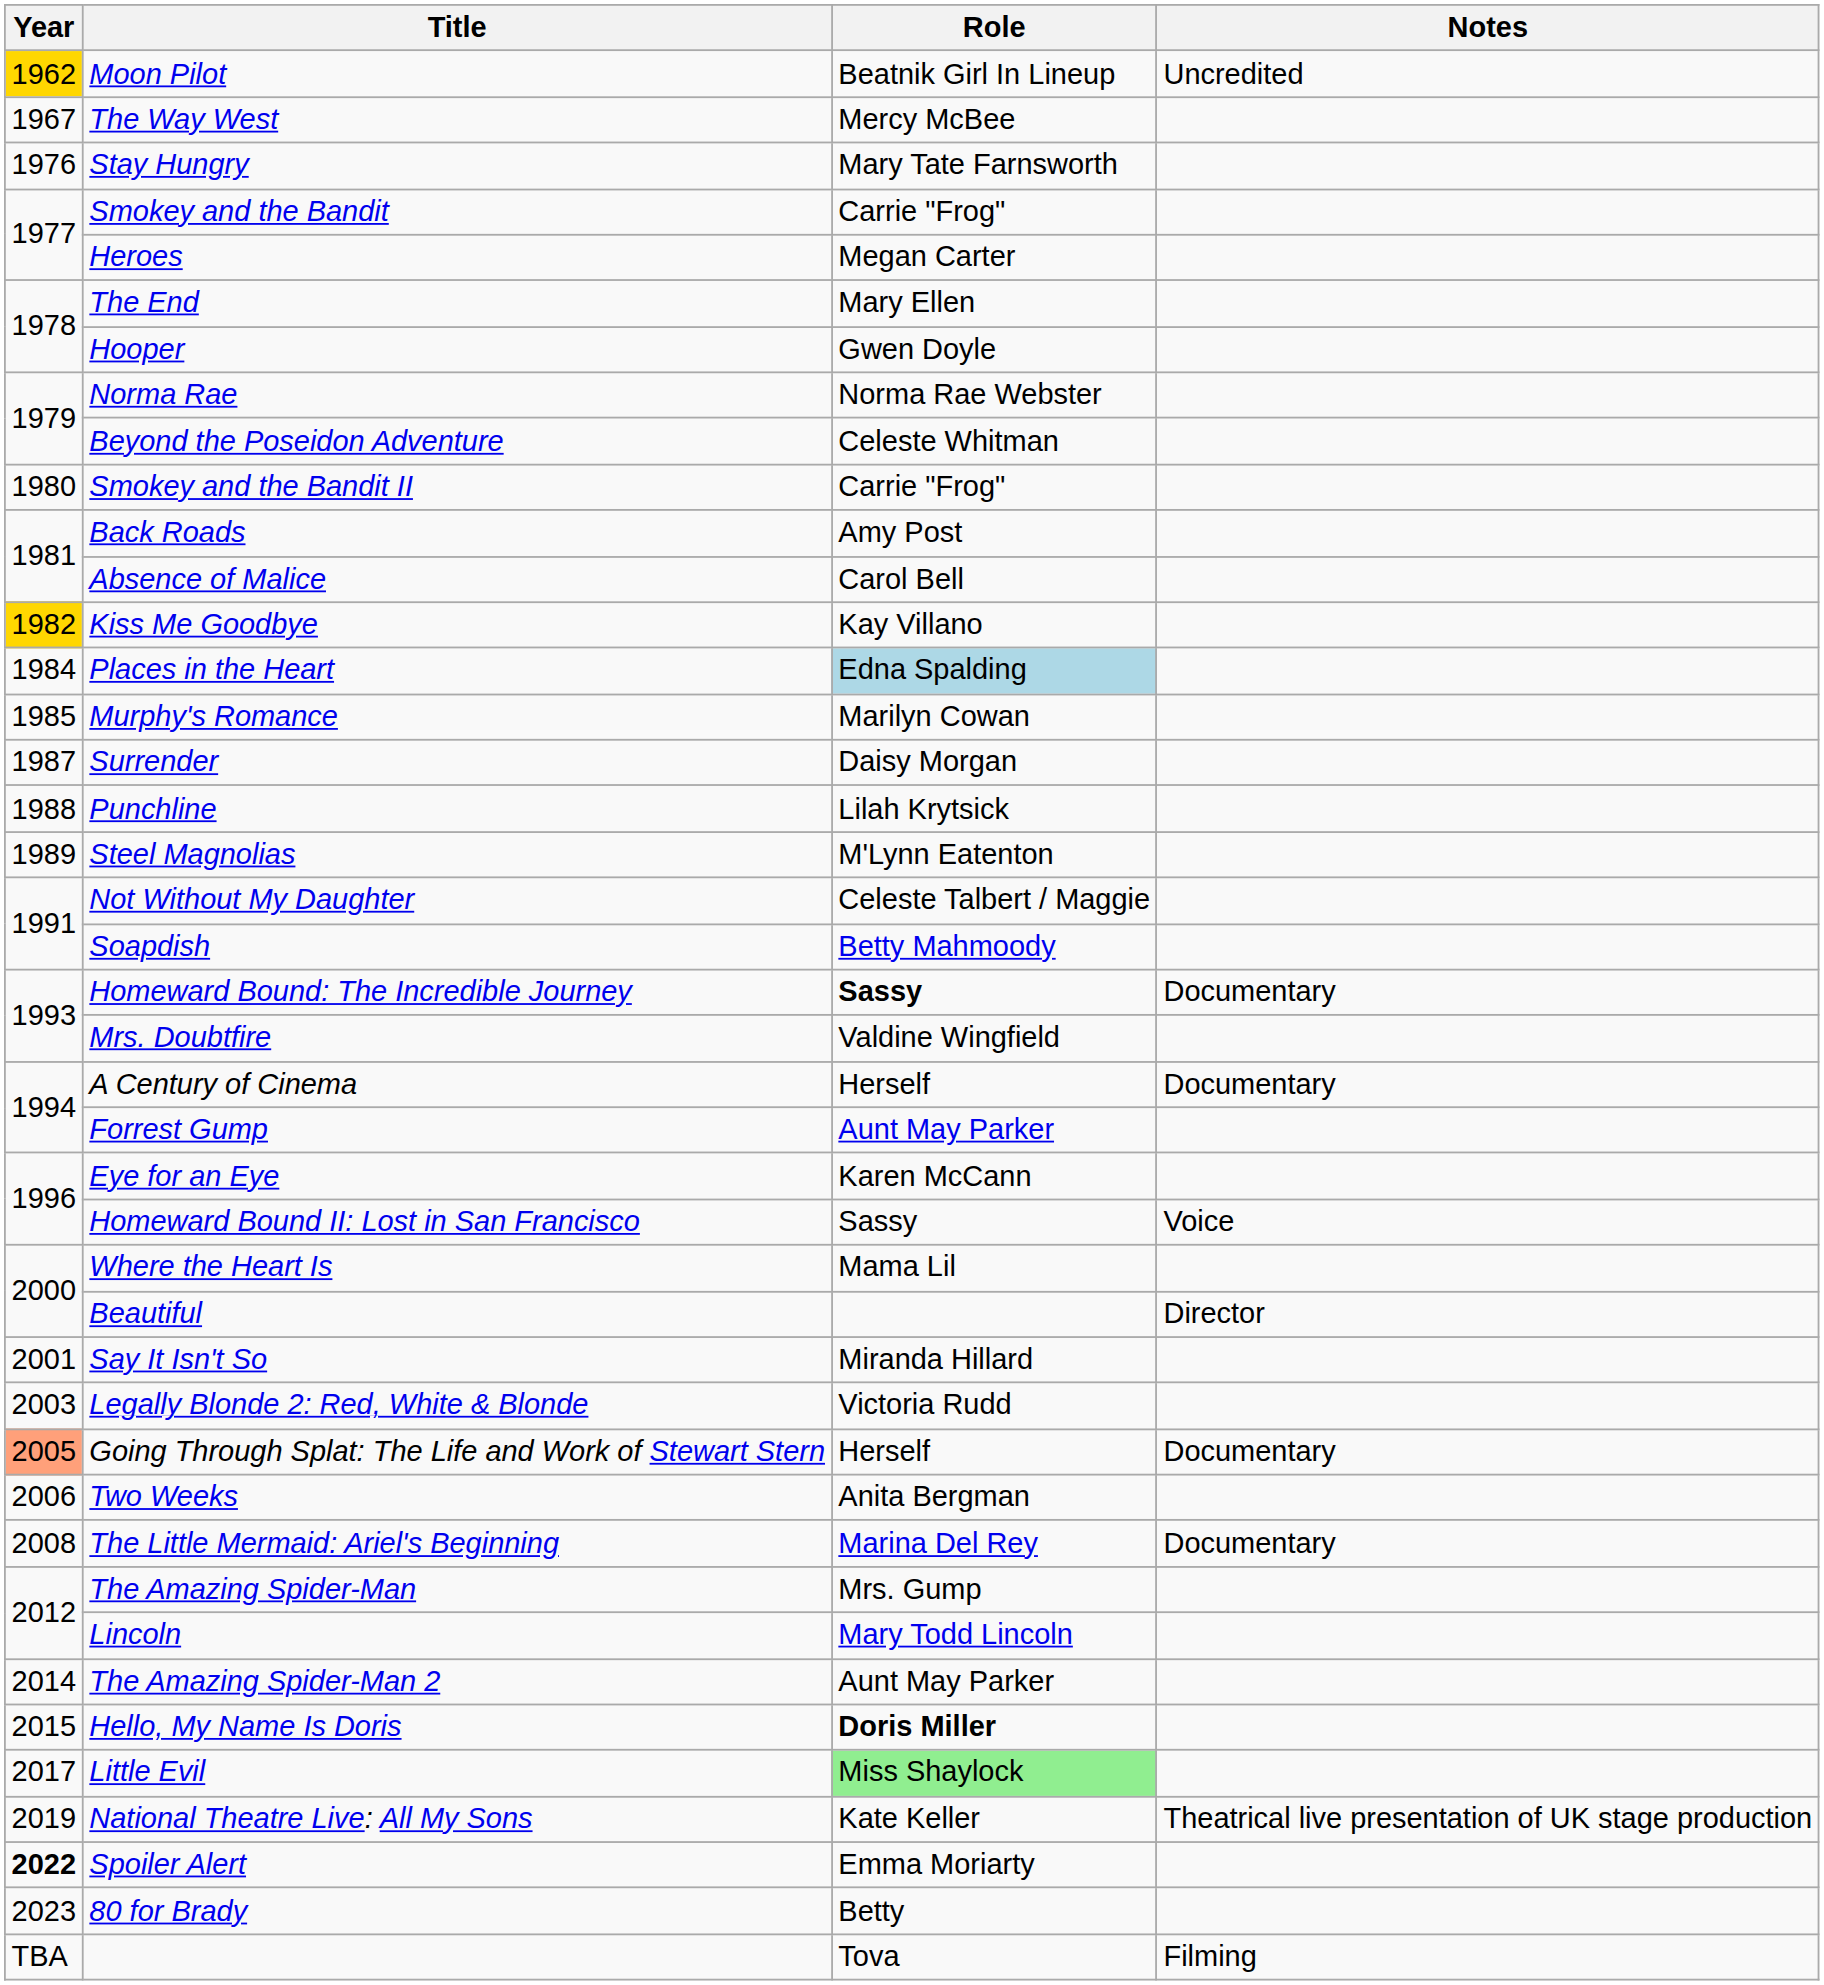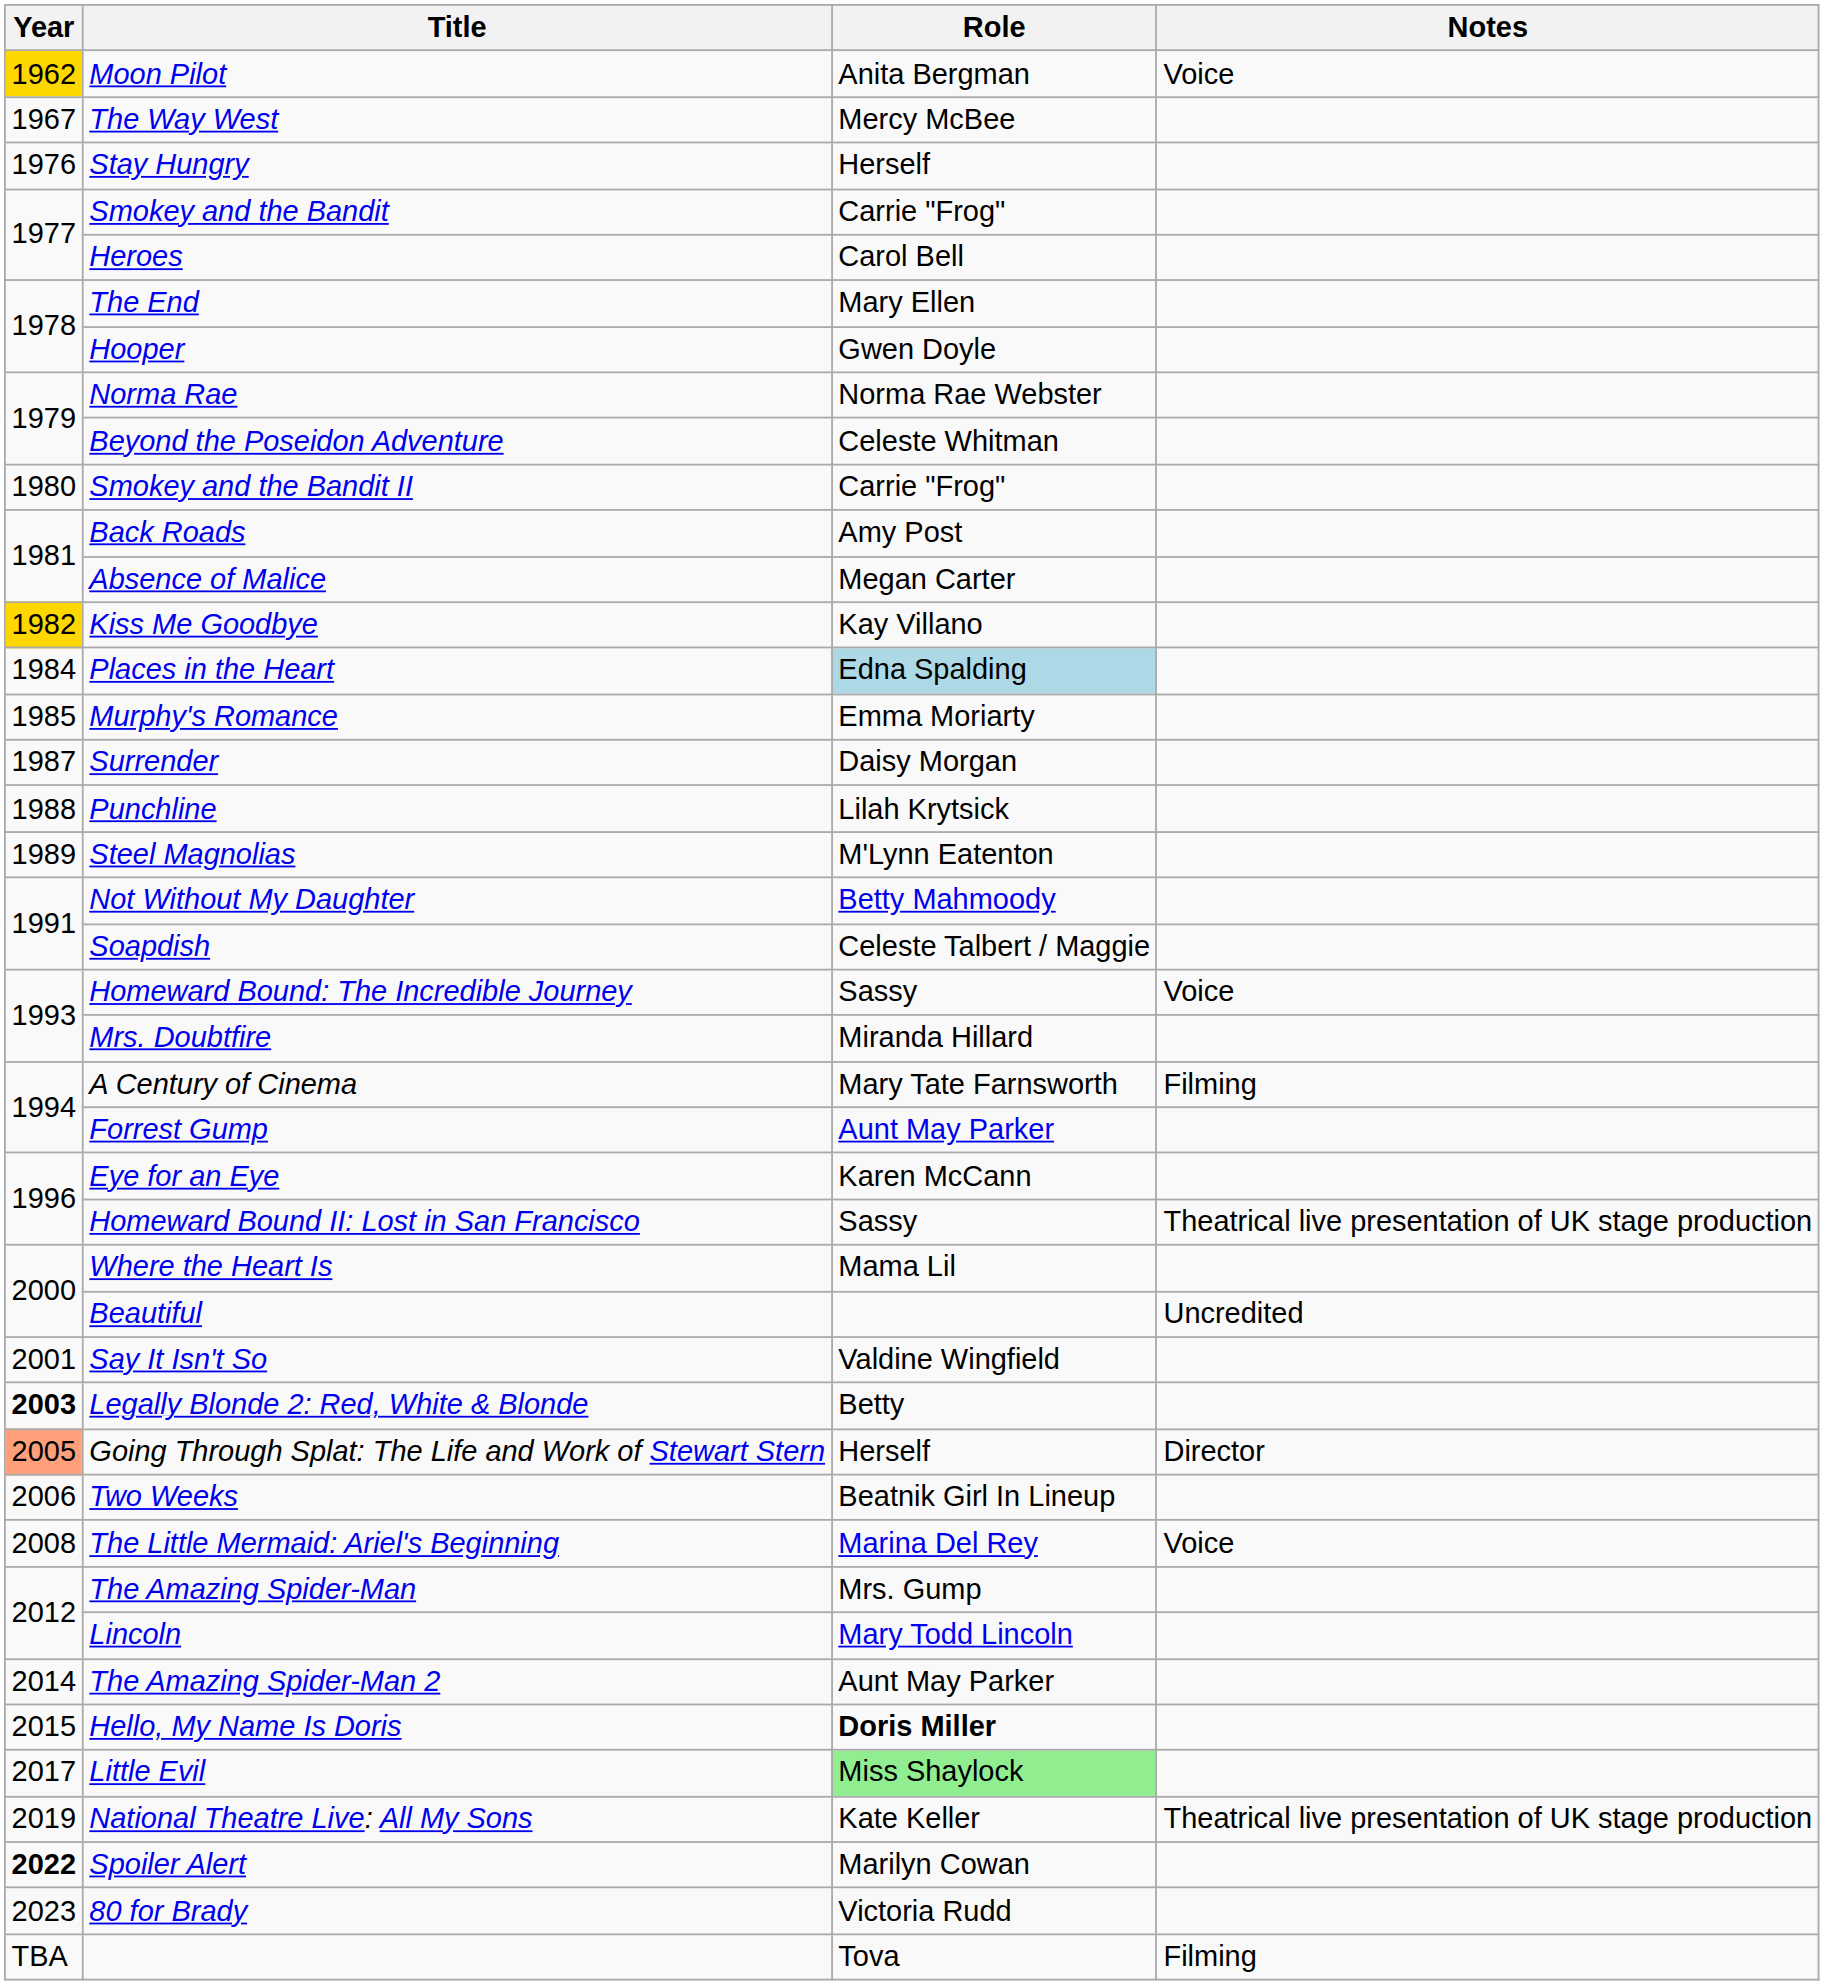Moon Pilot | Role: Beatnik Girl In Lineup -> Anita Bergman
Moon Pilot | Notes: Uncredited -> Voice
Stay Hungry | Role: Mary Tate Farnsworth -> Herself
Heroes | Role: Megan Carter -> Carol Bell
Absence of Malice | Role: Carol Bell -> Megan Carter
Murphy's Romance | Role: Marilyn Cowan -> Emma Moriarty
Not Without My Daughter | Role: Celeste Talbert / Maggie -> Betty Mahmoody
Soapdish | Role: Betty Mahmoody -> Celeste Talbert / Maggie
Homeward Bound: The Incredible Journey | Role: bold -> normal
Homeward Bound: The Incredible Journey | Notes: Documentary -> Voice
Mrs. Doubtfire | Role: Valdine Wingfield -> Miranda Hillard
A Century of Cinema | Role: Herself -> Mary Tate Farnsworth
A Century of Cinema | Notes: Documentary -> Filming
Homeward Bound II: Lost in San Francisco | Notes: Voice -> Theatrical live presentation of UK stage production
Beautiful | Notes: Director -> Uncredited
Say It Isn't So | Role: Miranda Hillard -> Valdine Wingfield
Legally Blonde 2: Red, White & Blonde | Year: normal -> bold
Legally Blonde 2: Red, White & Blonde | Role: Victoria Rudd -> Betty
Going Through Splat: The Life and Work of Stewart Stern | Notes: Documentary -> Director
Two Weeks | Role: Anita Bergman -> Beatnik Girl In Lineup
The Little Mermaid: Ariel's Beginning | Notes: Documentary -> Voice
Spoiler Alert | Role: Emma Moriarty -> Marilyn Cowan
80 for Brady | Role: Betty -> Victoria Rudd
